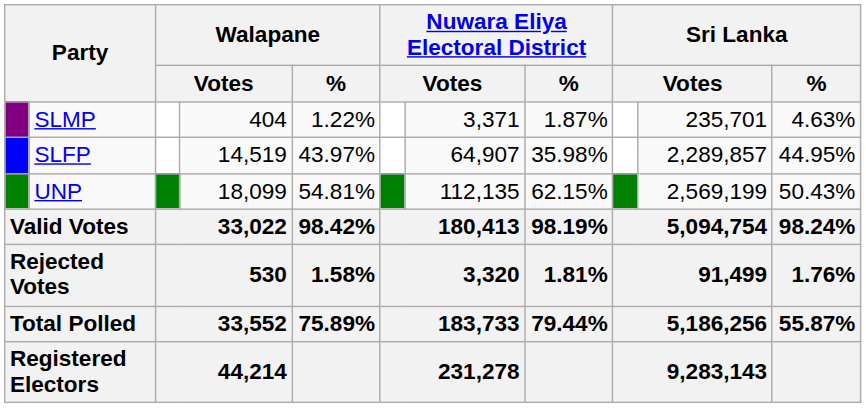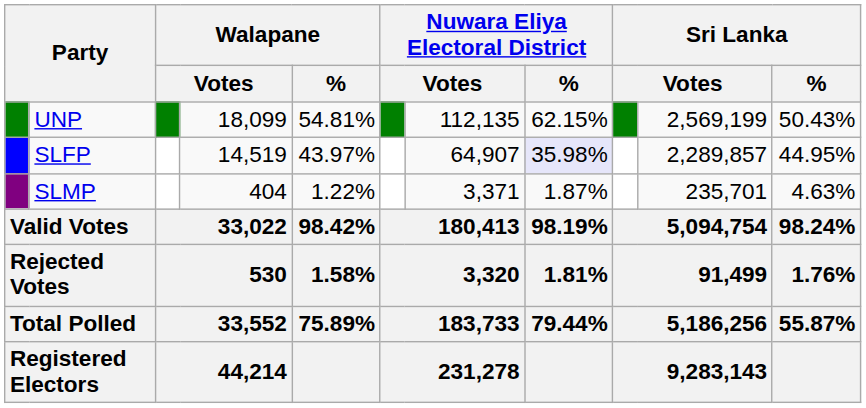rows swapped: UNP <-> SLMP
SLFP | Nuwara Eliya Electoral District / %: no background -> lavender background
